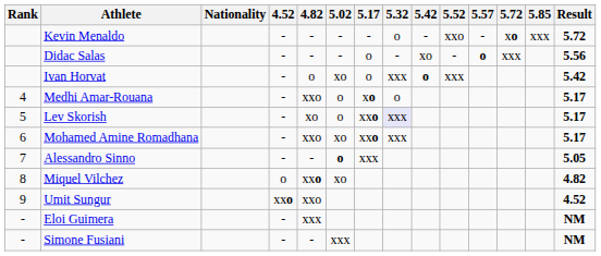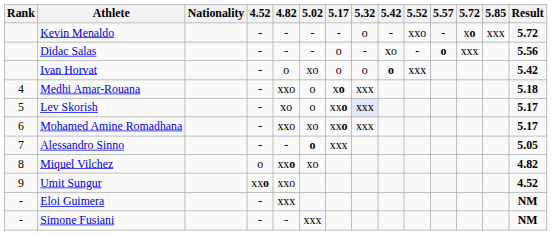Ivan Horvat | 5.32: xxx -> o
Medhi Amar-Rouana | 5.32: o -> xxx
Medhi Amar-Rouana | Result: 5.17 -> 5.18
